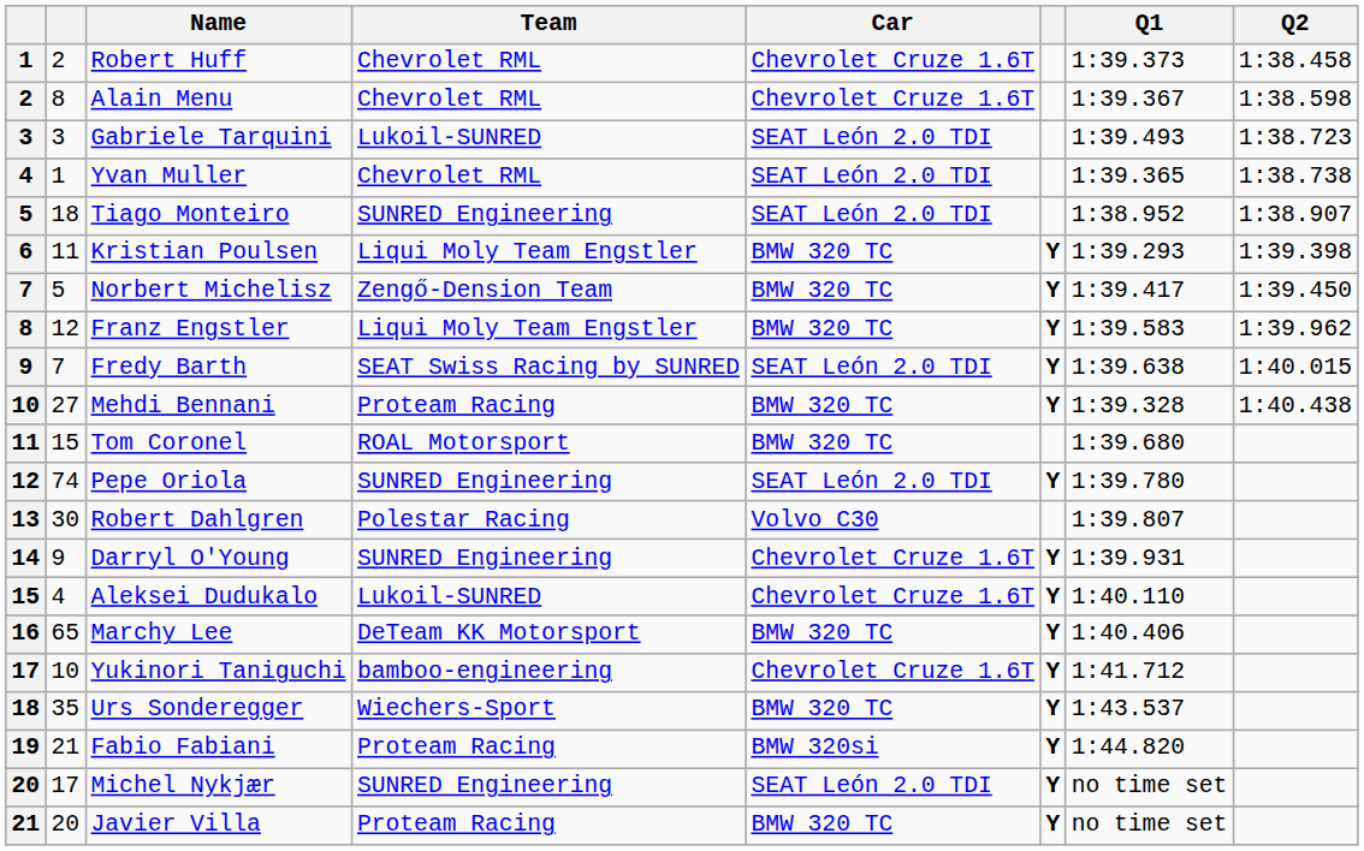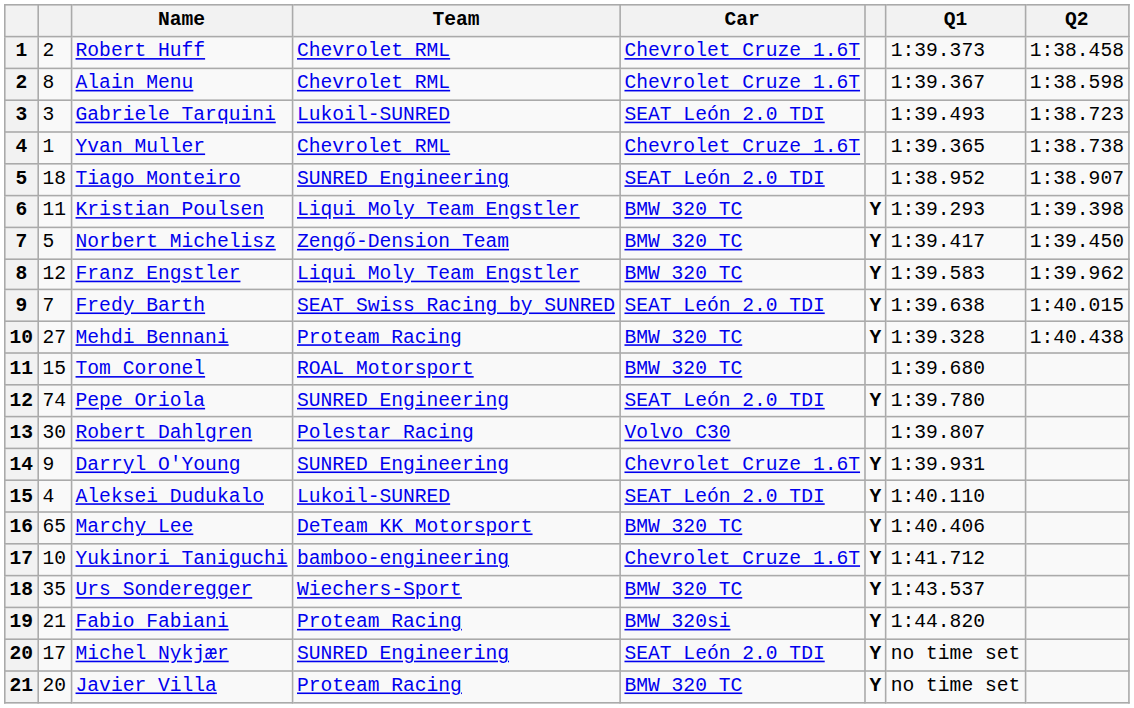Yvan Muller | Car: SEAT León 2.0 TDI -> Chevrolet Cruze 1.6T
Aleksei Dudukalo | Car: Chevrolet Cruze 1.6T -> SEAT León 2.0 TDI
